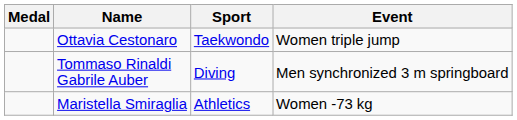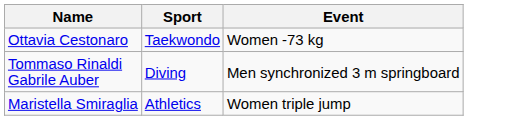- column: Medal
Ottavia Cestonaro | Event: Women triple jump -> Women -73 kg
Maristella Smiraglia | Event: Women -73 kg -> Women triple jump
